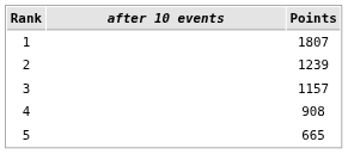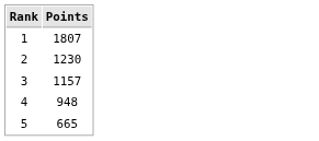- column: after 10 events
2 | Points: 1239 -> 1230
4 | Points: 908 -> 948
